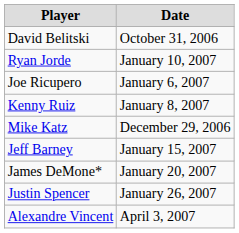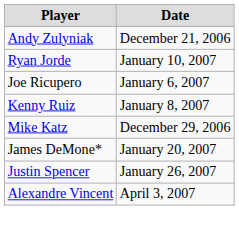- row: David Belitski | October 31, 2006
+ row: Andy Zulyniak | December 21, 2006
- row: Jeff Barney | January 15, 2007
